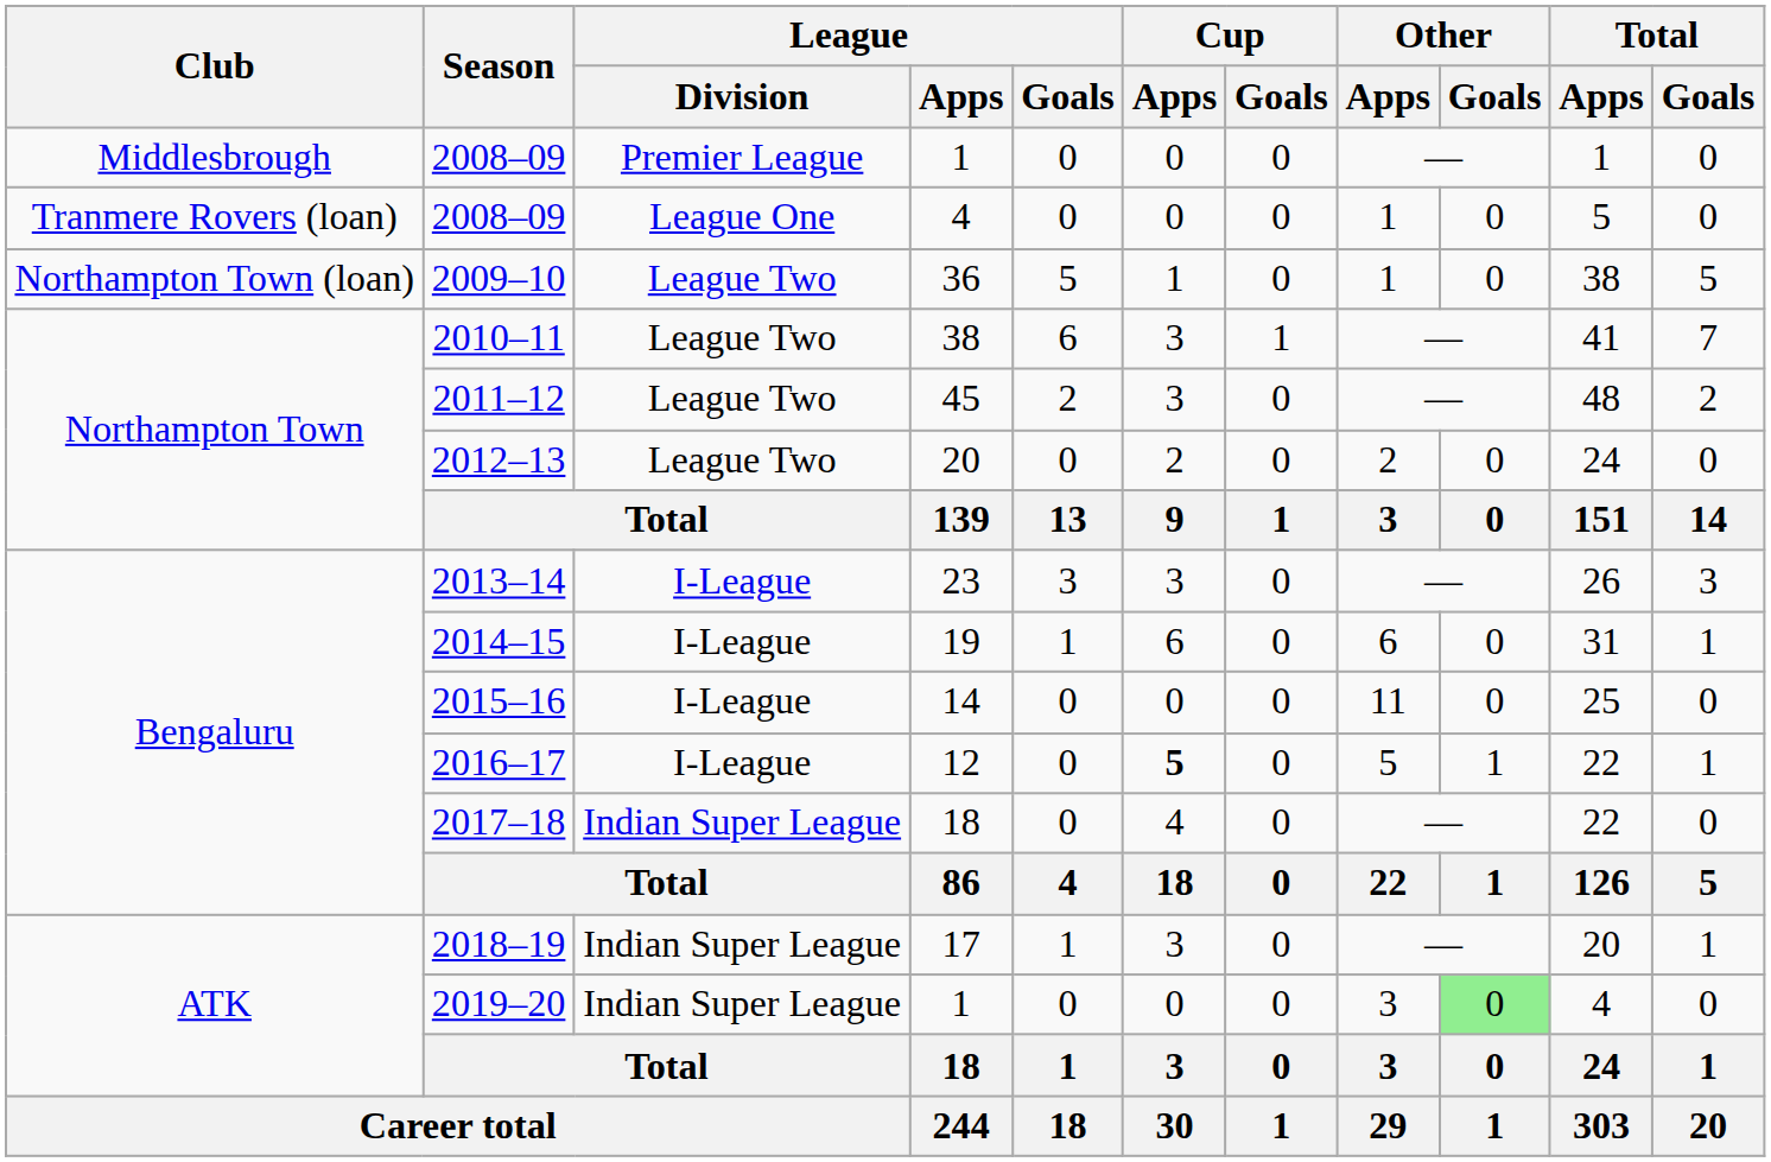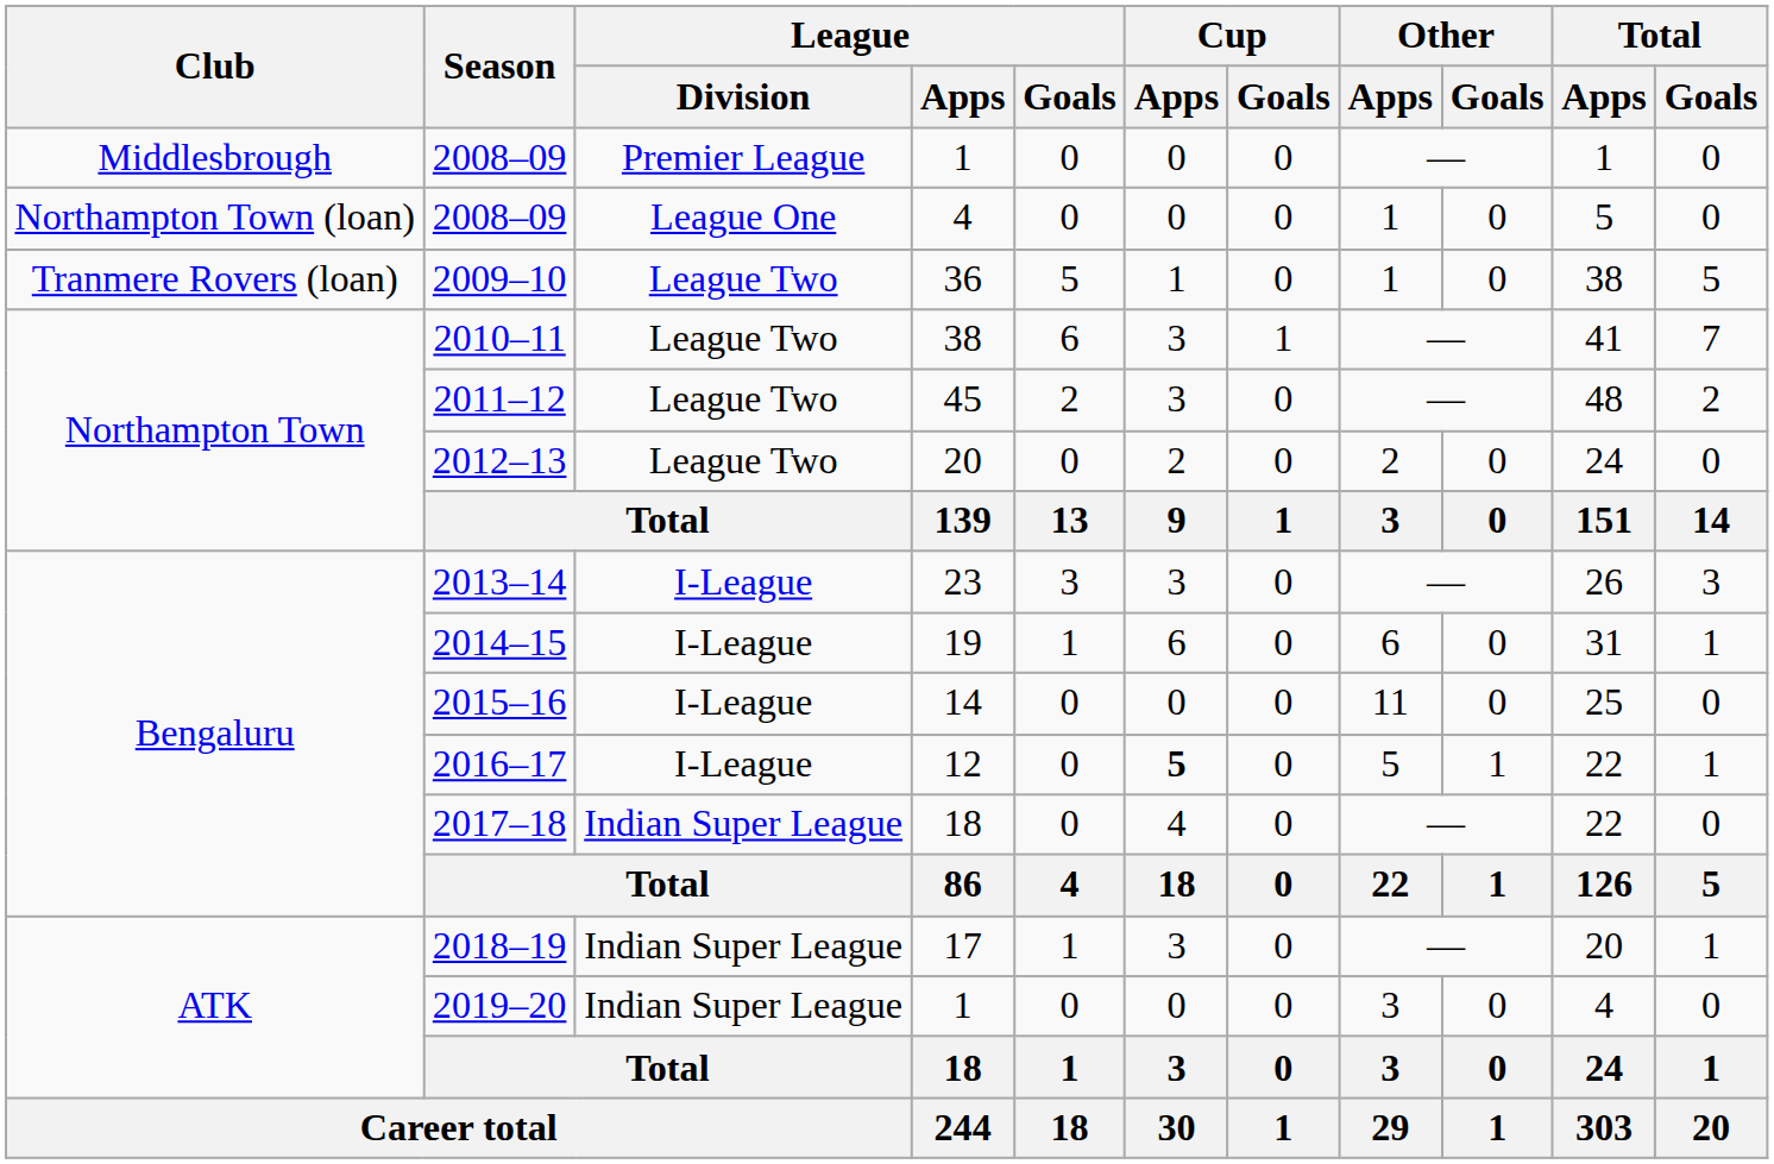2008–09 / 4 | Club: Tranmere Rovers (loan) -> Northampton Town (loan)
2009–10 | Club: Northampton Town (loan) -> Tranmere Rovers (loan)
2019–20 | Other / Goals: lightgreen background -> no background
